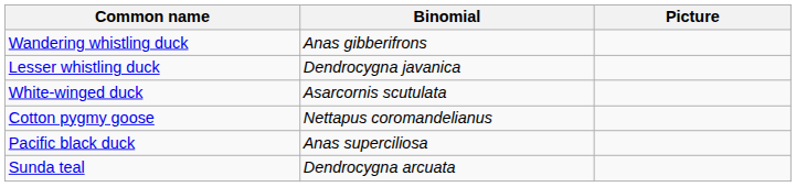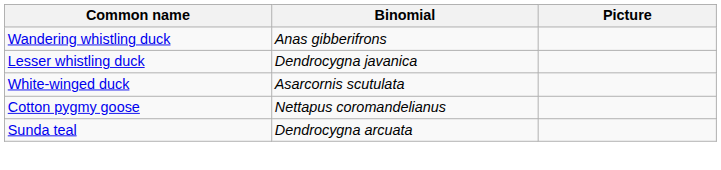- row: Pacific black duck | Anas superciliosa
